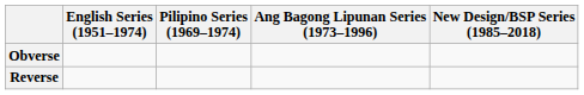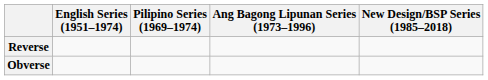rows swapped: Obverse <-> Reverse
